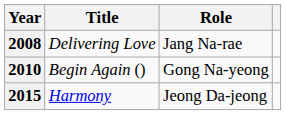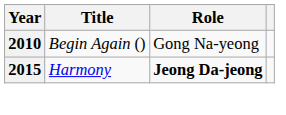- row: 2008 | Delivering Love | Jang Na-rae
2015 | Role: normal -> bold
